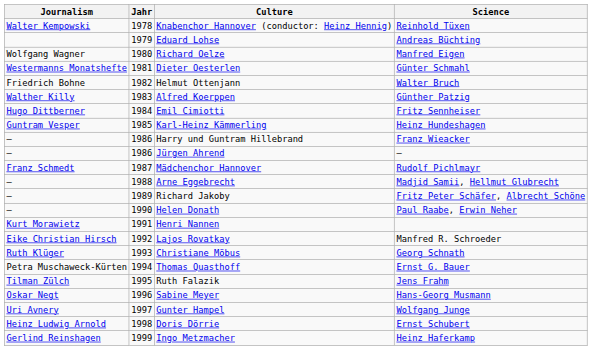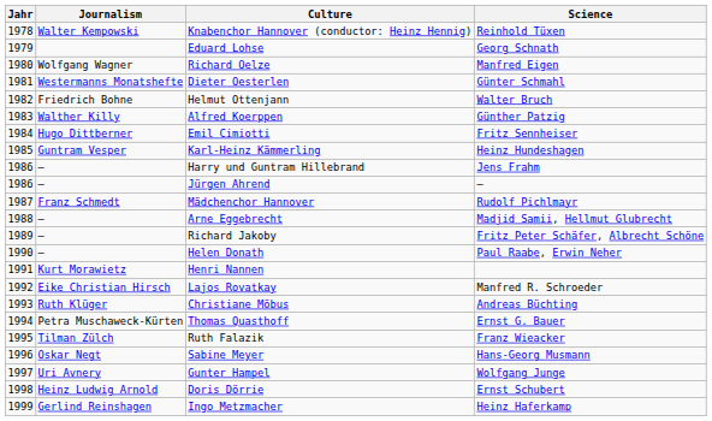columns swapped: Jahr <-> Journalism
Eduard Lohse | Science: Andreas Büchting -> Georg Schnath
Harry und Guntram Hillebrand | Science: Franz Wieacker -> Jens Frahm
Christiane Möbus | Science: Georg Schnath -> Andreas Büchting
Ruth Falazik | Science: Jens Frahm -> Franz Wieacker
